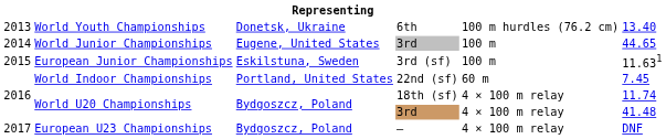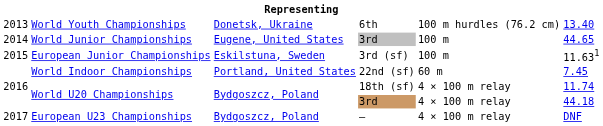World U20 Championships / 3rd | column 6: 41.48 -> 44.18
